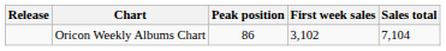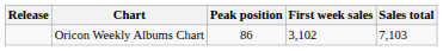Oricon Weekly Albums Chart | Sales total: 7,104 -> 7,103
